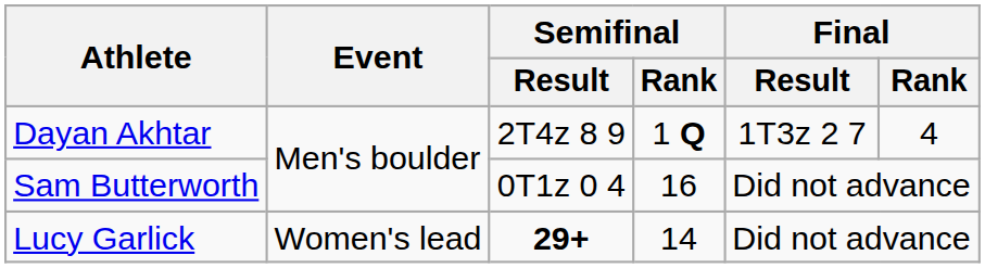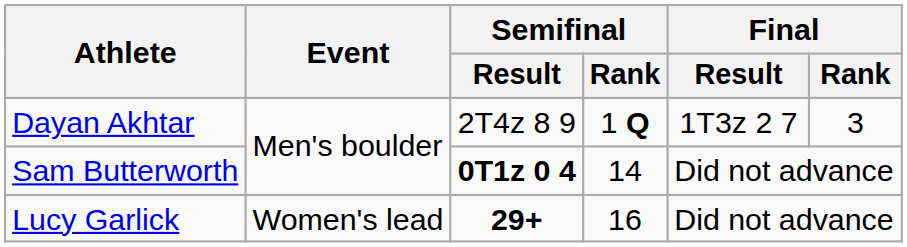Dayan Akhtar | Final / Rank: 4 -> 3
Sam Butterworth | Semifinal / Result: normal -> bold
Sam Butterworth | Semifinal / Rank: 16 -> 14
Lucy Garlick | Semifinal / Rank: 14 -> 16
